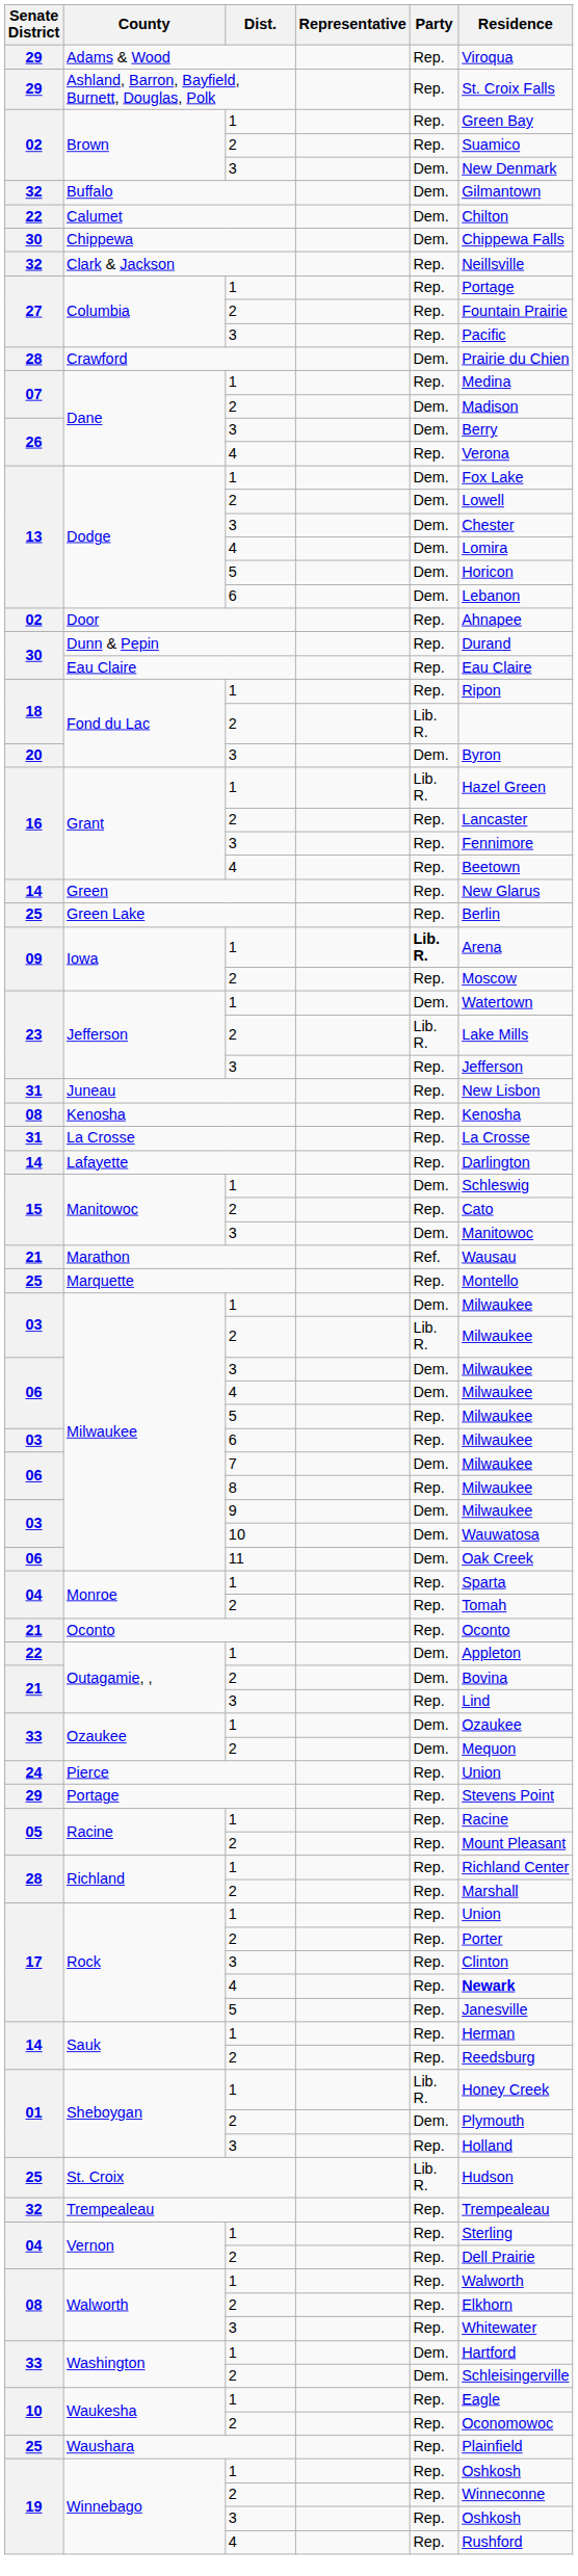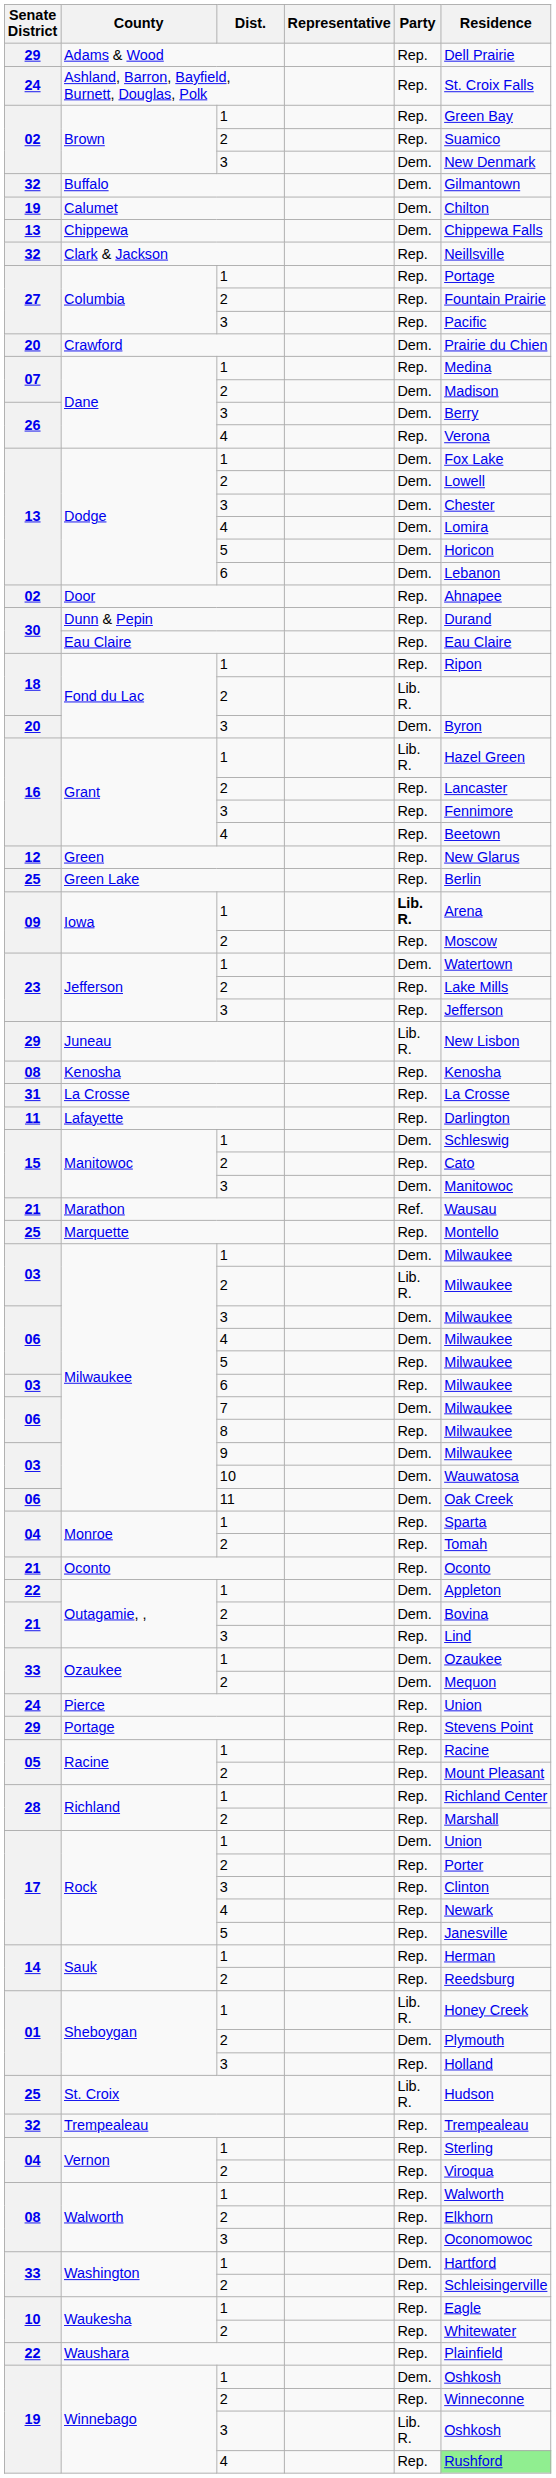Adams & Wood | Residence: Viroqua -> Dell Prairie
Ashland, Barron, Bayfield, Burnett, Douglas, Polk | Senate District: 29 -> 24
Calumet | Senate District: 22 -> 19
Chippewa | Senate District: 30 -> 13
Crawford | Senate District: 28 -> 20
Green | Senate District: 14 -> 12
Jefferson / 2 | Party: Lib. R. -> Rep.
Juneau | Senate District: 31 -> 29
Juneau | Party: Rep. -> Lib. R.
Lafayette | Senate District: 14 -> 11
Rock / 1 | Party: Rep. -> Dem.
Rock / 4 | Residence: bold -> normal
Vernon / 2 | Residence: Dell Prairie -> Viroqua
Walworth / 3 | Residence: Whitewater -> Oconomowoc
Washington / 2 | Party: Dem. -> Rep.
Waukesha / 2 | Residence: Oconomowoc -> Whitewater
Waushara | Senate District: 25 -> 22
Winnebago / 1 | Party: Rep. -> Dem.
Winnebago / 3 | Party: Rep. -> Lib. R.
Winnebago / 4 | Residence: no background -> lightgreen background
